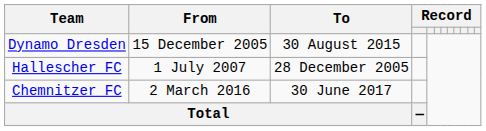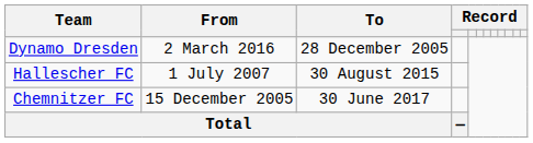Dynamo Dresden | From: 15 December 2005 -> 2 March 2016
Dynamo Dresden | To: 30 August 2015 -> 28 December 2005
Hallescher FC | To: 28 December 2005 -> 30 August 2015
Chemnitzer FC | From: 2 March 2016 -> 15 December 2005
